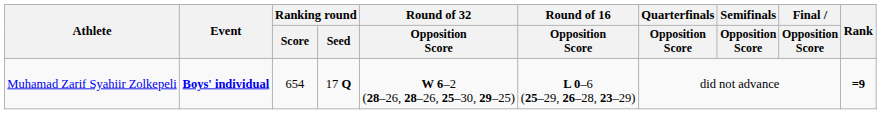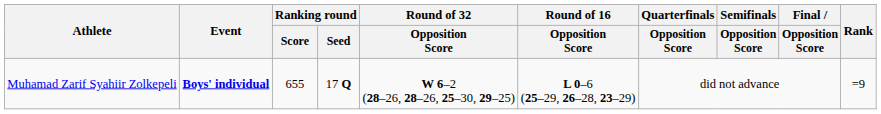Muhamad Zarif Syahiir Zolkepeli | Ranking round / Score: 654 -> 655
Muhamad Zarif Syahiir Zolkepeli | Rank: bold -> normal
